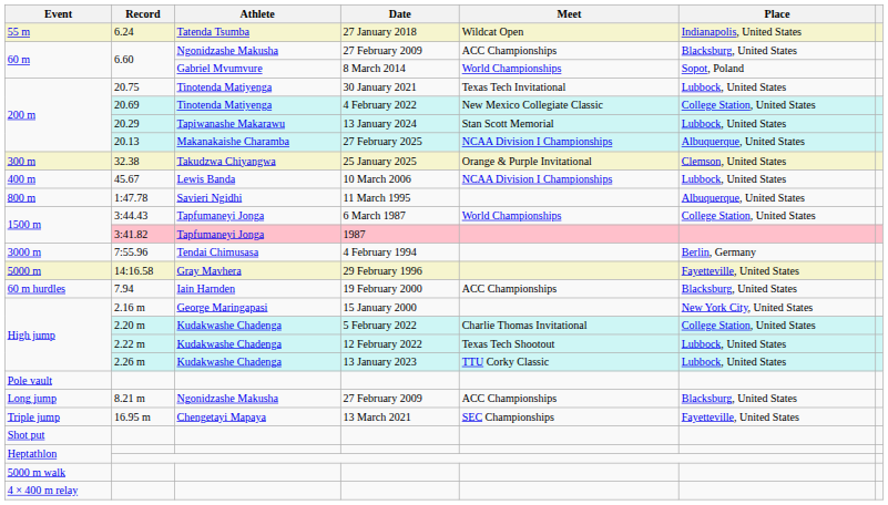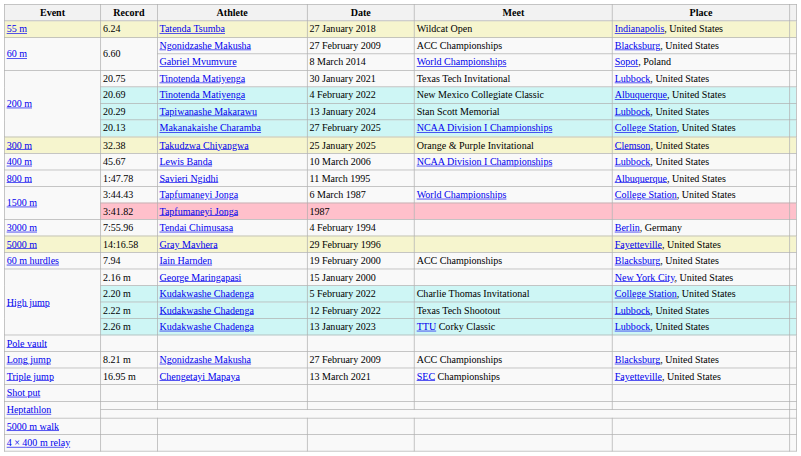20.69 | Place: College Station, United States -> Albuquerque, United States
20.13 | Place: Albuquerque, United States -> College Station, United States
